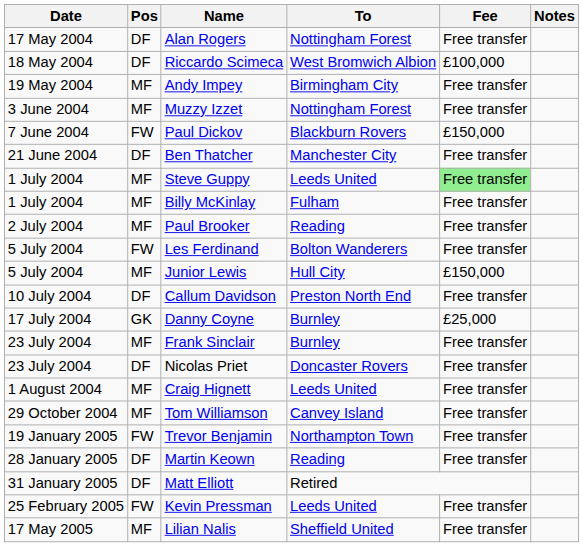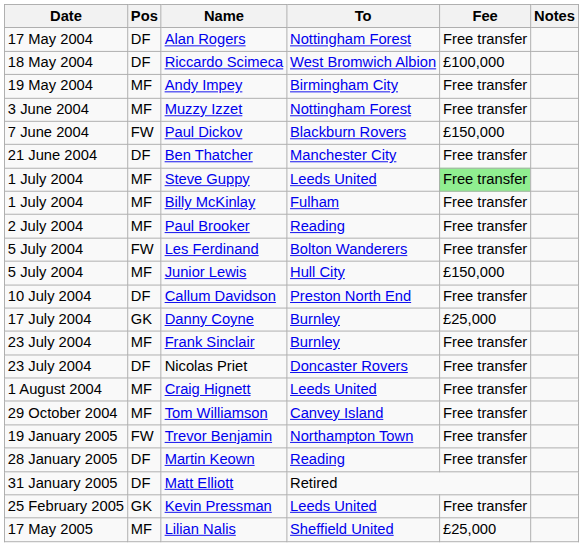Kevin Pressman | Pos: FW -> GK
Lilian Nalis | Fee: Free transfer -> £25,000
